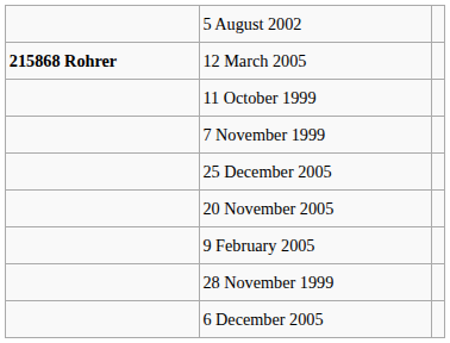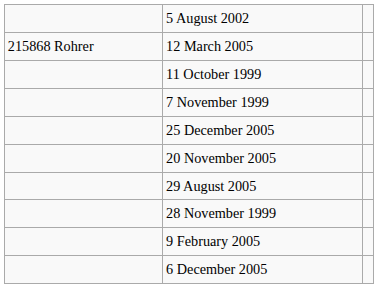12 March 2005 | column 1: bold -> normal
+ row: 29 August 2005
rows swapped: 28 November 1999 <-> 9 February 2005
